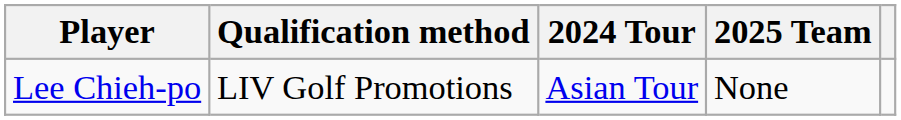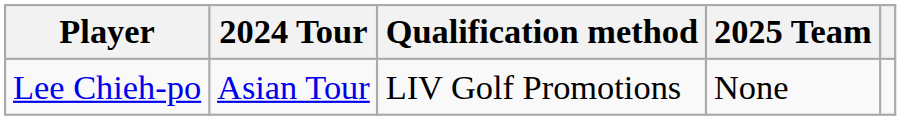columns swapped: 2024 Tour <-> Qualification method
